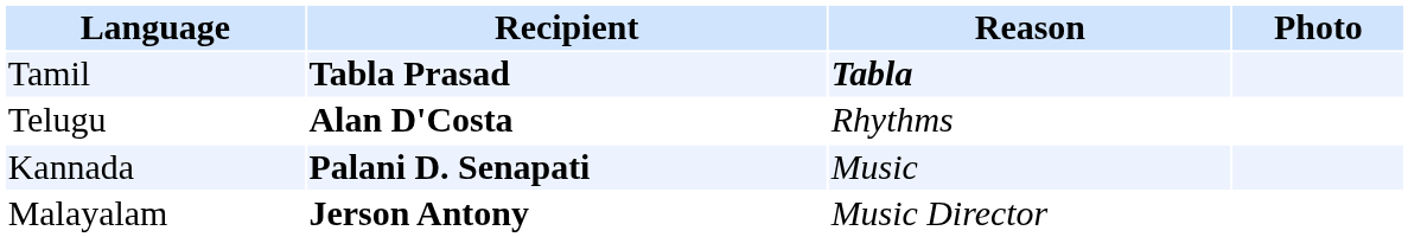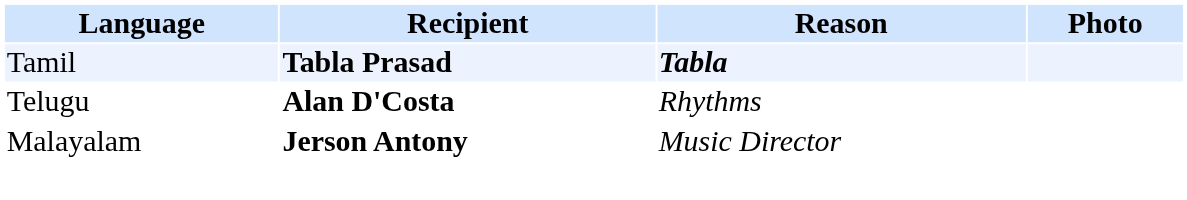- row: Kannada | Palani D. Senapati | Music
